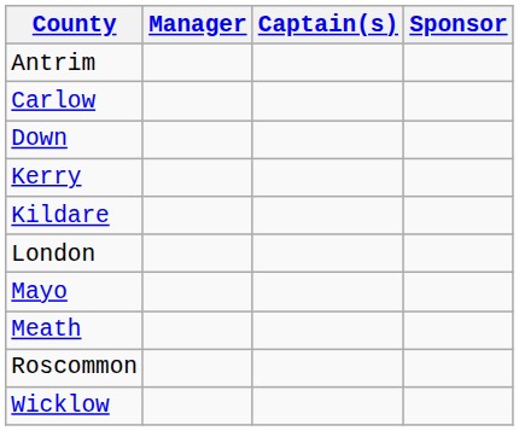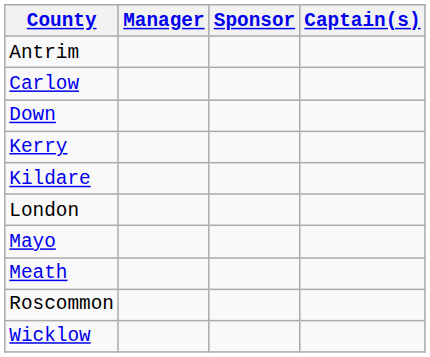columns swapped: Captain(s) <-> Sponsor
